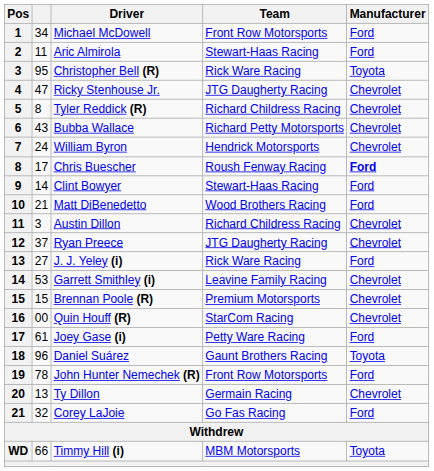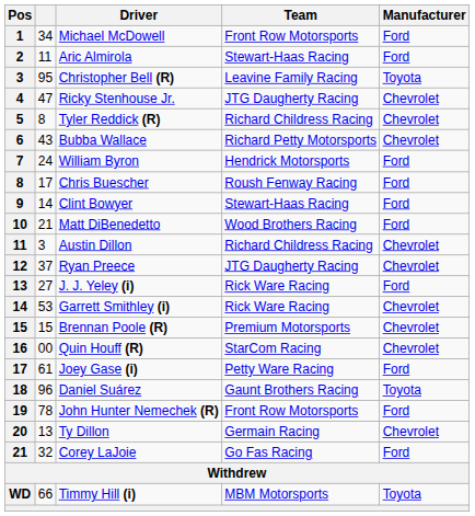Christopher Bell (R) | Team: Rick Ware Racing -> Leavine Family Racing
William Byron | Manufacturer: Chevrolet -> Ford
Chris Buescher | Manufacturer: bold -> normal
Garrett Smithley (i) | Team: Leavine Family Racing -> Rick Ware Racing
